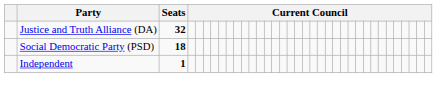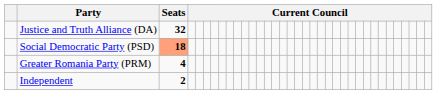Social Democratic Party (PSD) | Seats: no background -> lightsalmon background
+ row: Greater Romania Party (PRM) | 4
Independent | Seats: 1 -> 2
